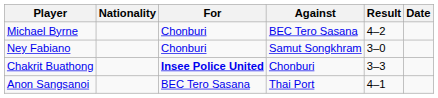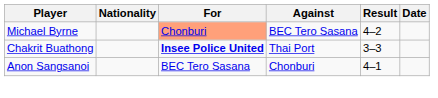Michael Byrne | For: no background -> lightsalmon background
- row: Ney Fabiano | Chonburi | Samut Songkhram | 3–0
Chakrit Buathong | Against: Chonburi -> Thai Port
Anon Sangsanoi | Against: Thai Port -> Chonburi
